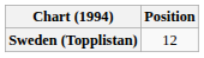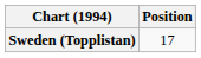Sweden (Topplistan) | Position: 12 -> 17
